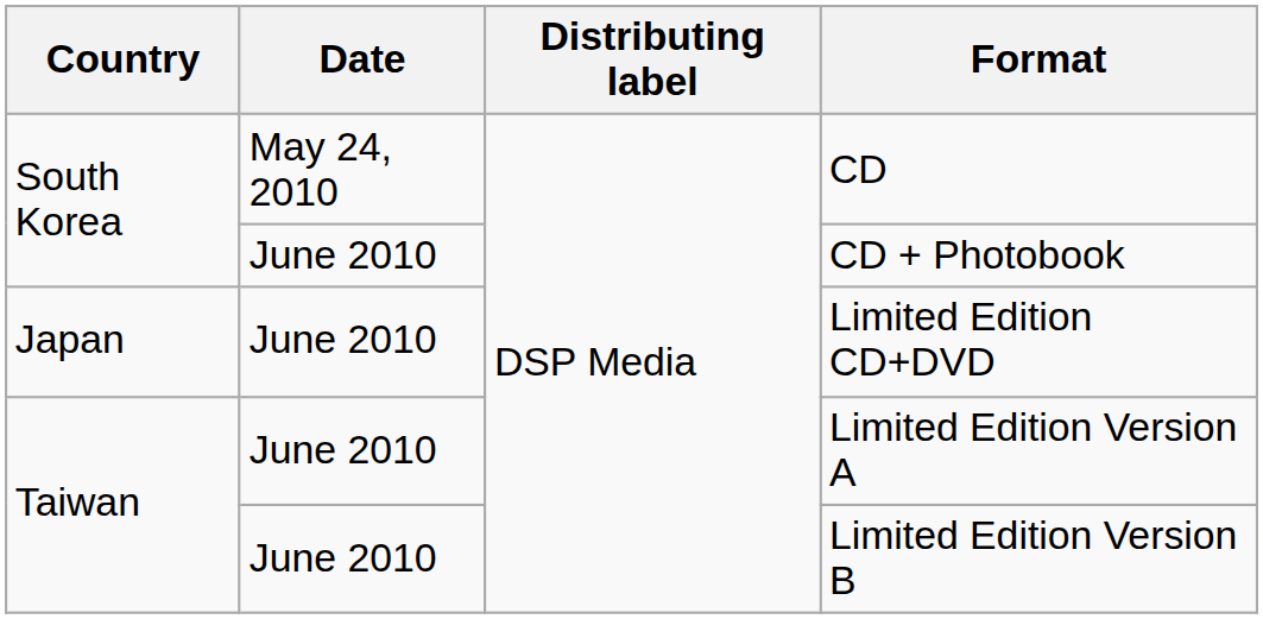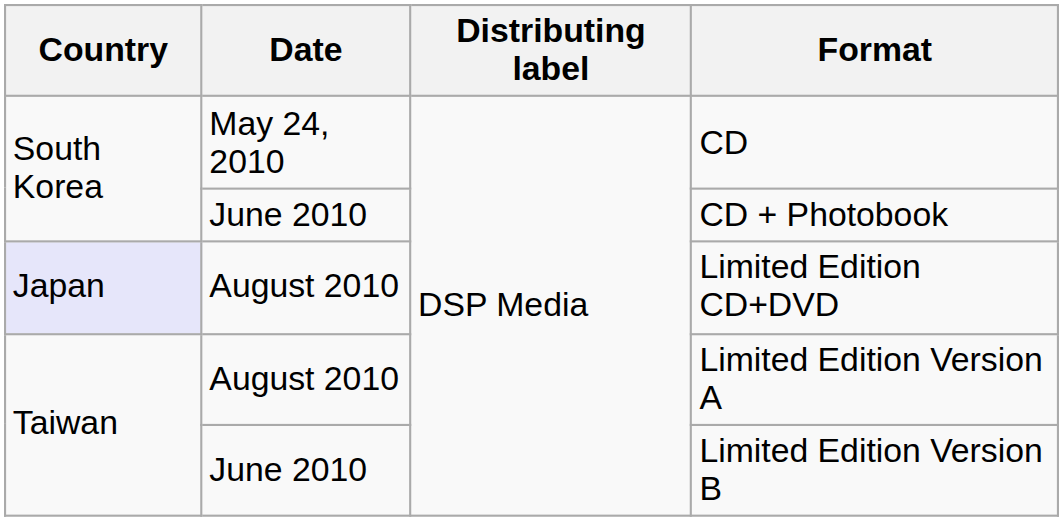Limited Edition CD+DVD | Country: no background -> lavender background
Limited Edition CD+DVD | Date: June 2010 -> August 2010
Limited Edition Version A | Date: June 2010 -> August 2010
